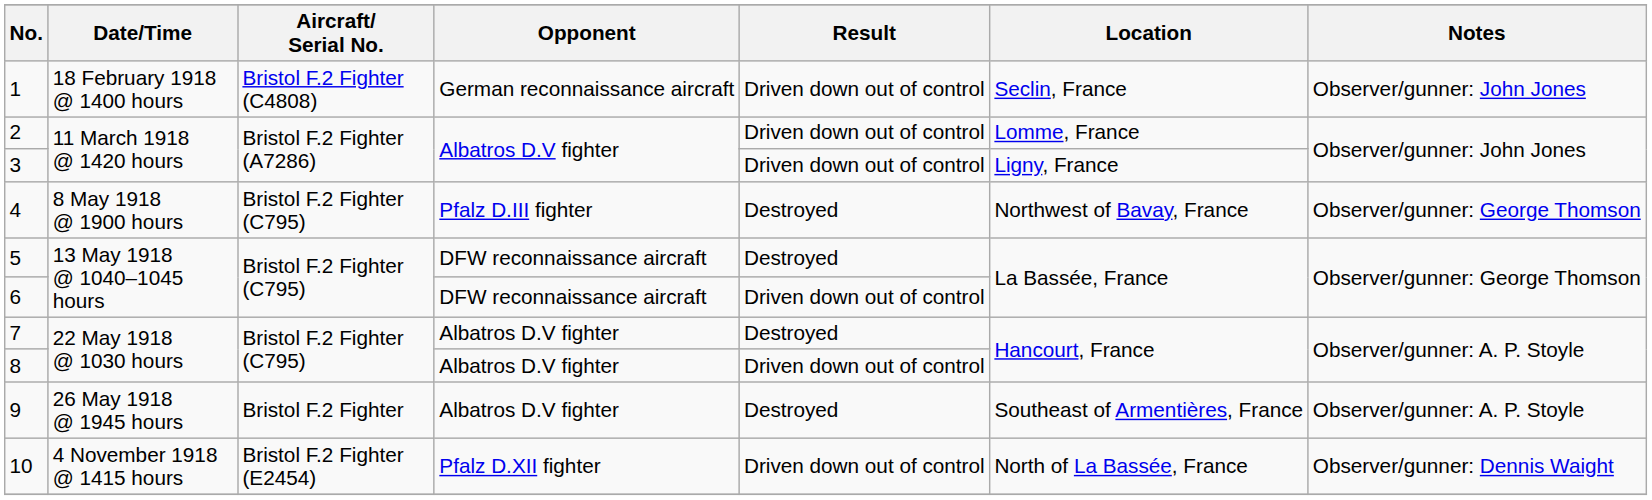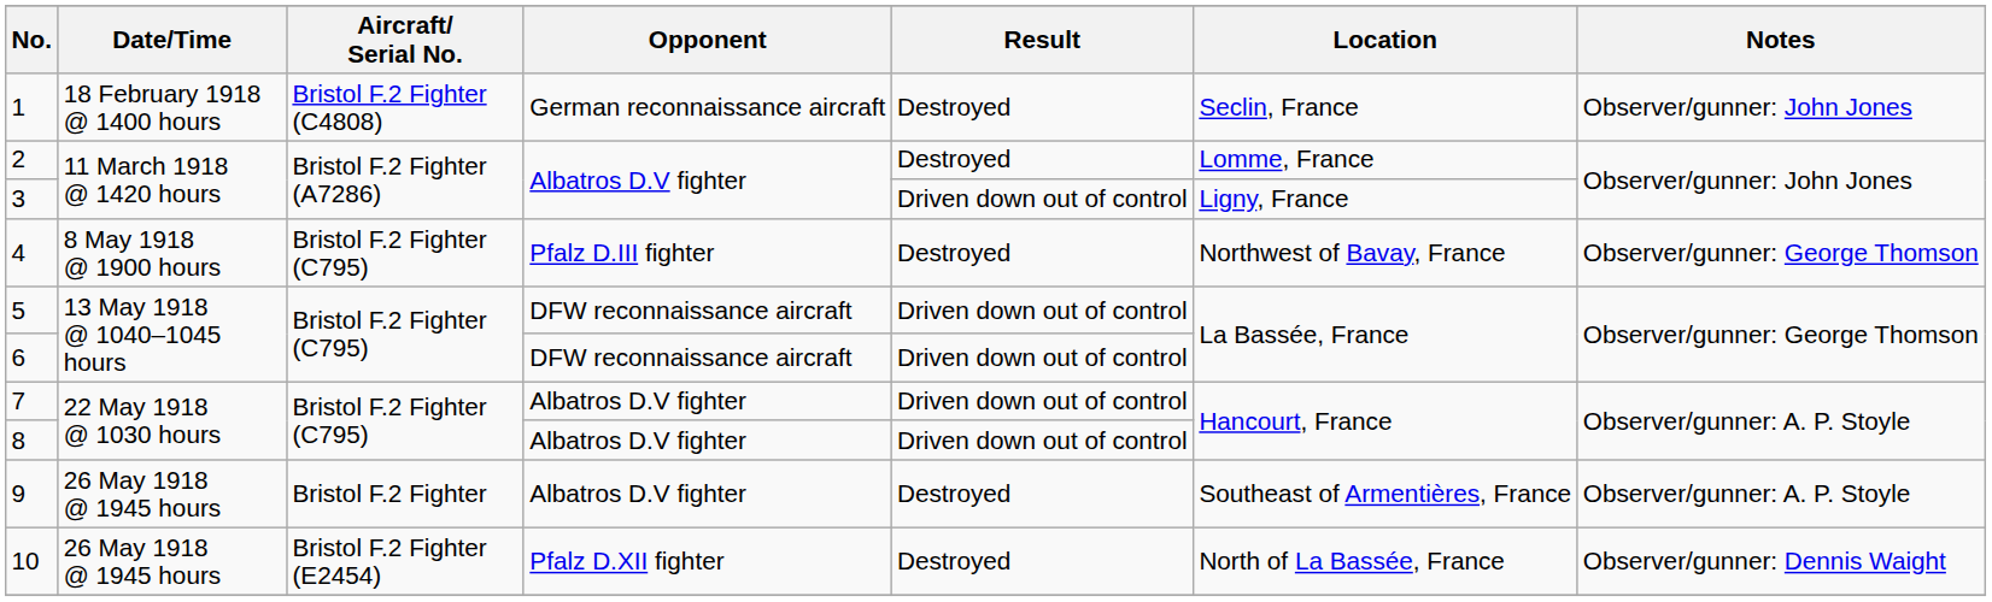1 | Result: Driven down out of control -> Destroyed
2 | Result: Driven down out of control -> Destroyed
5 | Result: Destroyed -> Driven down out of control
7 | Result: Destroyed -> Driven down out of control
10 | Date/Time: 4 November 1918 @ 1415 hours -> 26 May 1918 @ 1945 hours
10 | Result: Driven down out of control -> Destroyed
